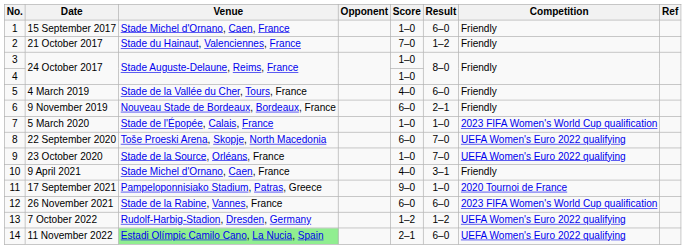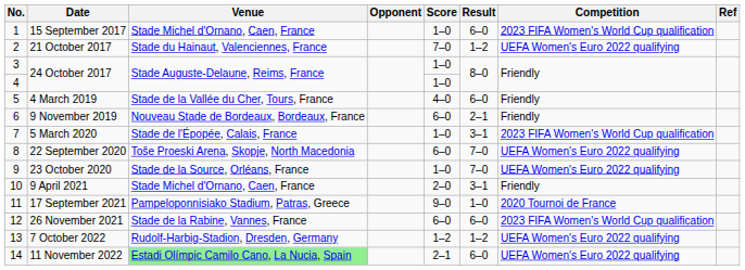15 September 2017 | Competition: Friendly -> 2023 FIFA Women's World Cup qualification
21 October 2017 | Competition: Friendly -> UEFA Women's Euro 2022 qualifying
5 March 2020 | Result: 1–0 -> 3–1
9 April 2021 | Score: 4–0 -> 2–0
